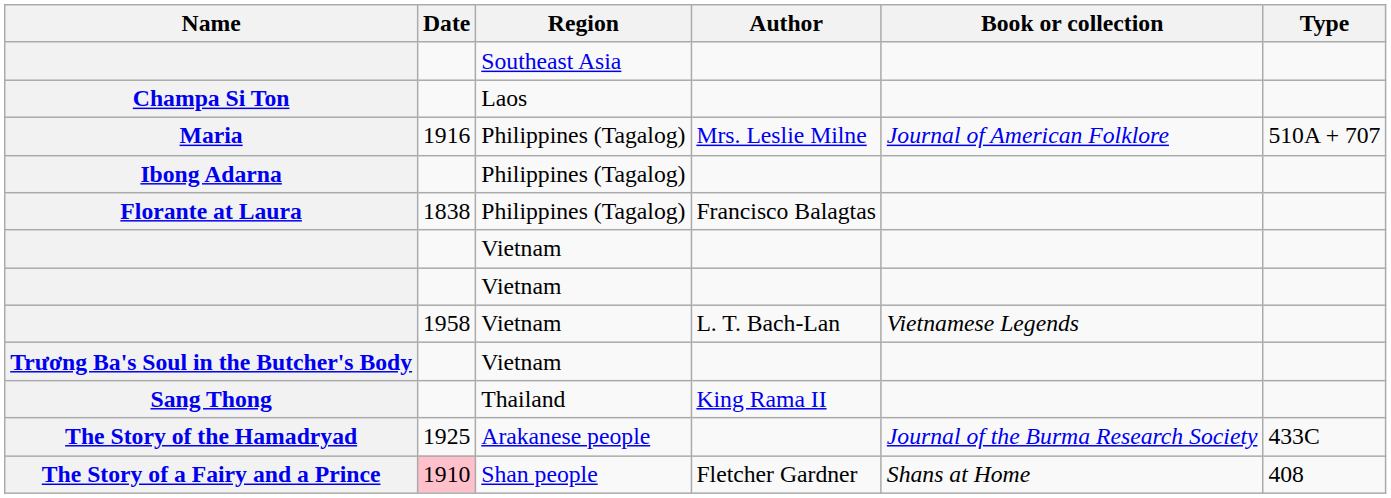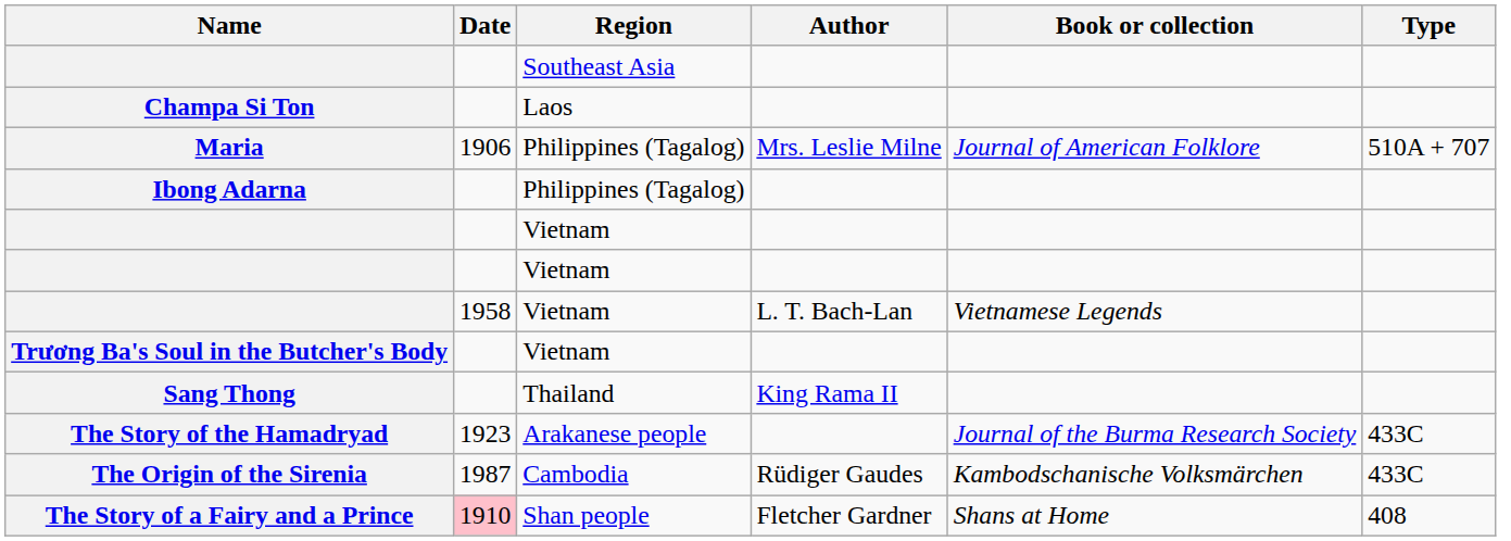Maria | Date: 1916 -> 1906
- row: Florante at Laura | 1838 | Philippines (Tagalog) | Francisco Balagtas
The Story of the Hamadryad | Date: 1925 -> 1923
+ row: The Origin of the Sirenia | 1987 | Cambodia | Rüdiger Gaudes | Kambodschanische Volksmärchen | 433C
